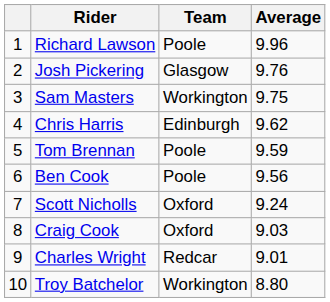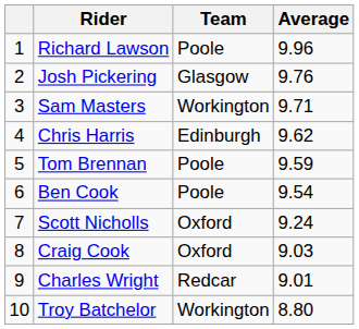Sam Masters | Average: 9.75 -> 9.71
Ben Cook | Average: 9.56 -> 9.54
